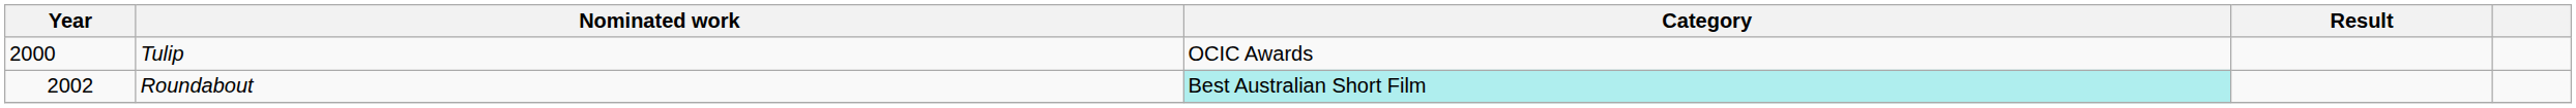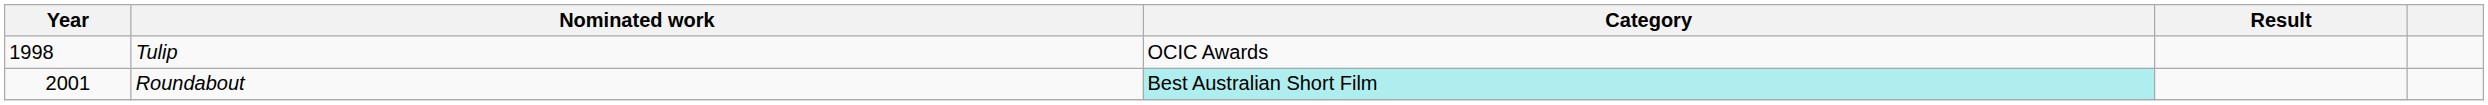Tulip | Year: 2000 -> 1998
Roundabout | Year: 2002 -> 2001
